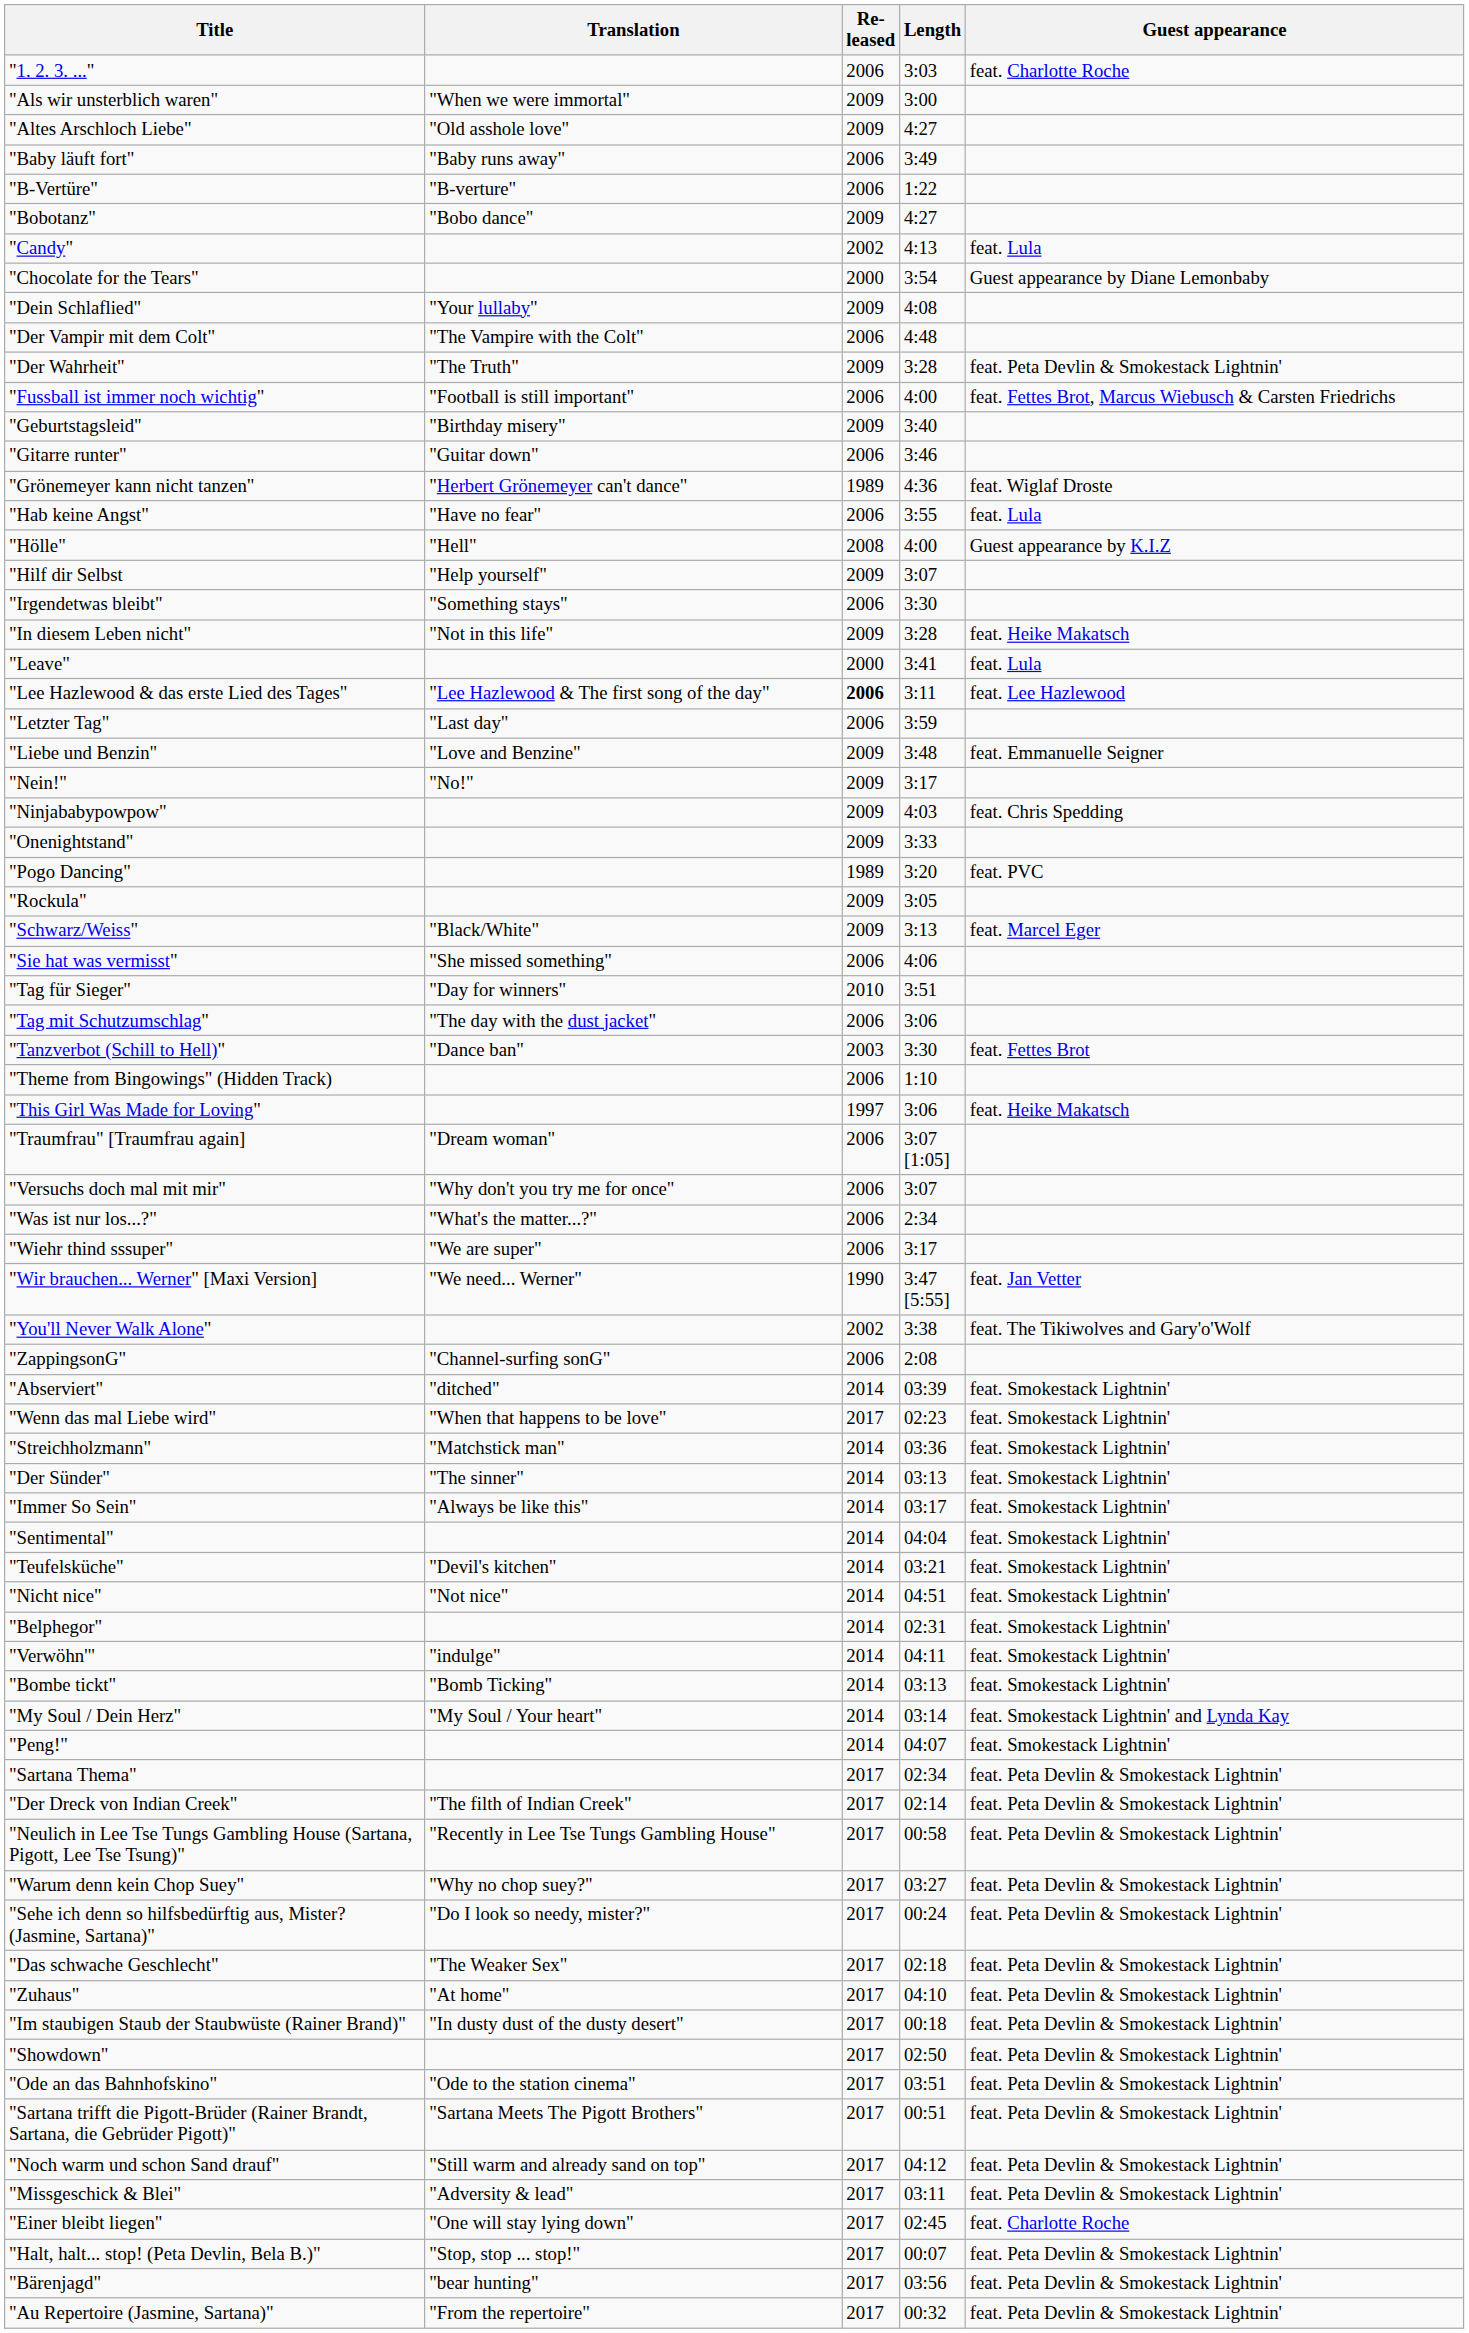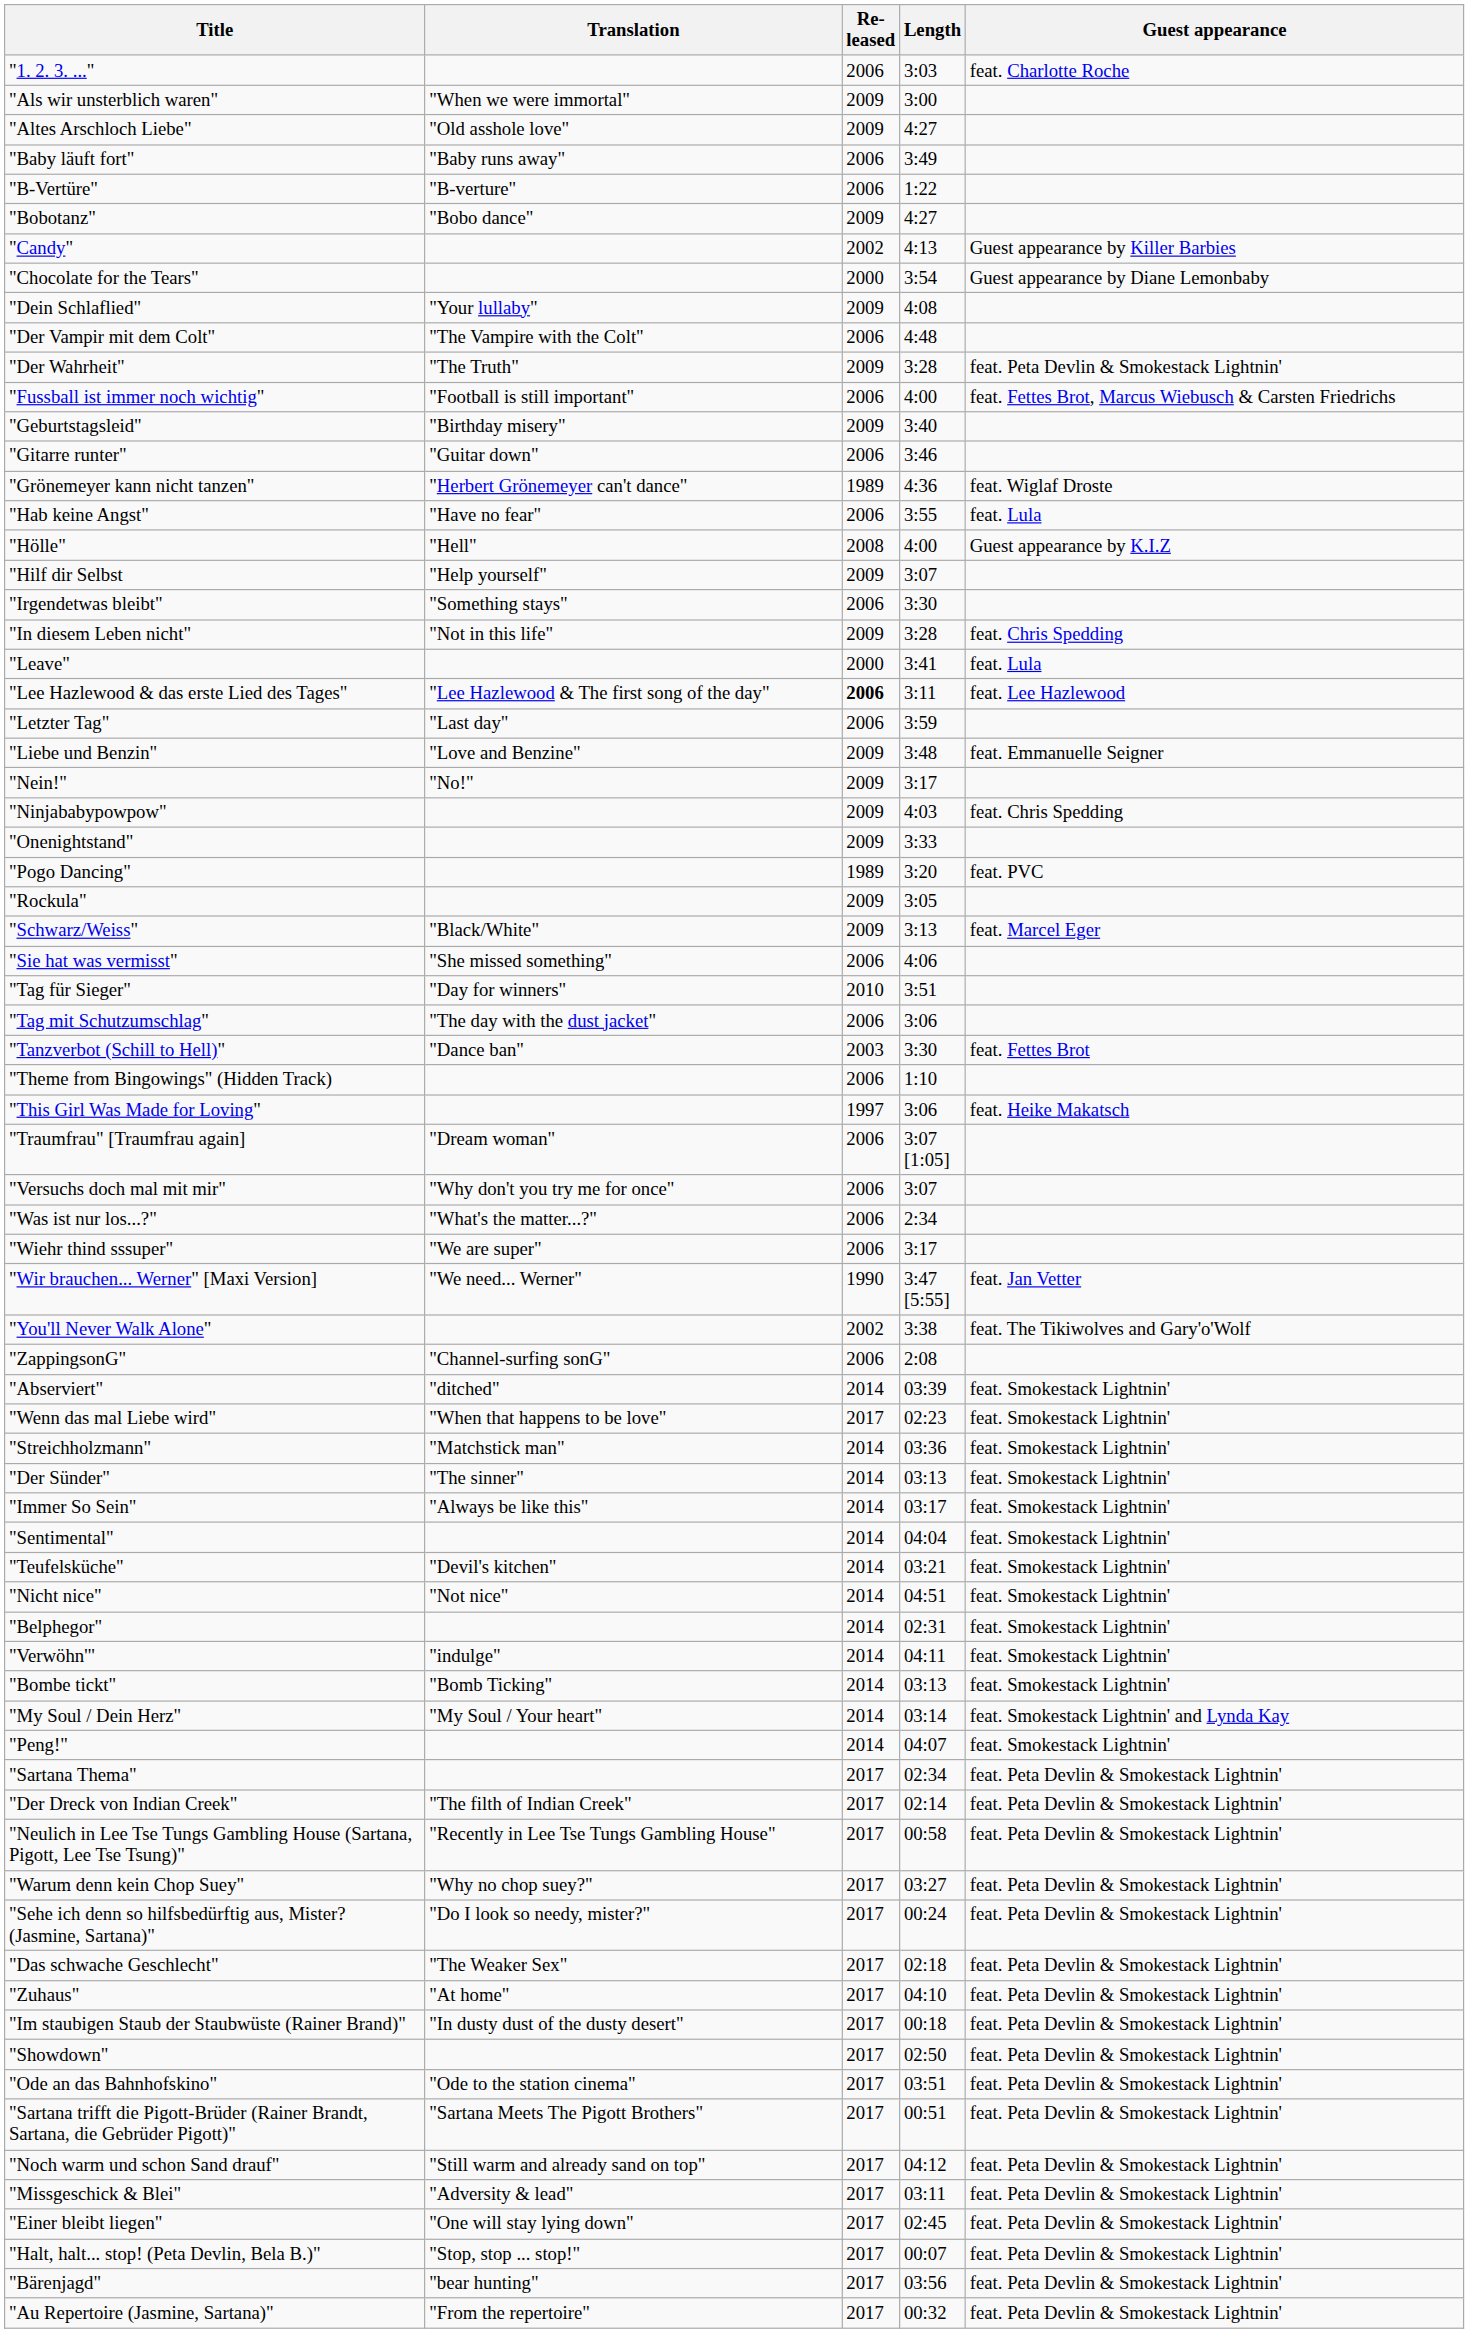"Candy" | Guest appearance: feat. Lula -> Guest appearance by Killer Barbies
"In diesem Leben nicht" | Guest appearance: feat. Heike Makatsch -> feat. Chris Spedding
"Einer bleibt liegen" | Guest appearance: feat. Charlotte Roche -> feat. Peta Devlin & Smokestack Lightnin'
